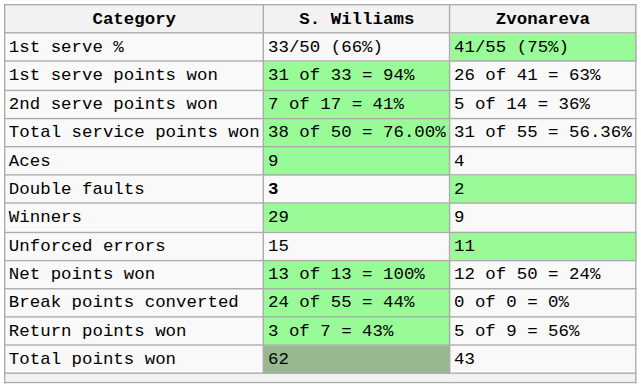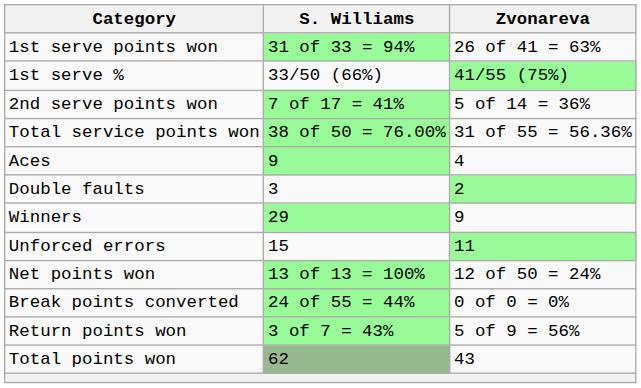rows swapped: 1st serve % <-> 1st serve points won
Double faults | S. Williams: bold -> normal
